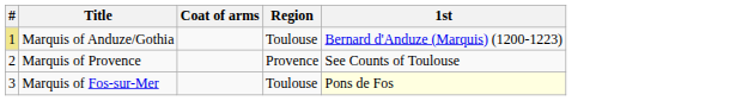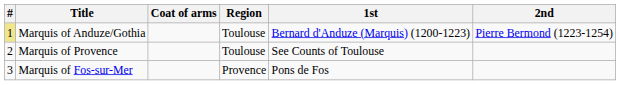+ column: 2nd | Pierre Bermond (1223-1254)
Marquis of Provence | Region: Provence -> Toulouse
Marquis of Fos-sur-Mer | Region: Toulouse -> Provence
Marquis of Fos-sur-Mer | 1st: lightyellow background -> no background
